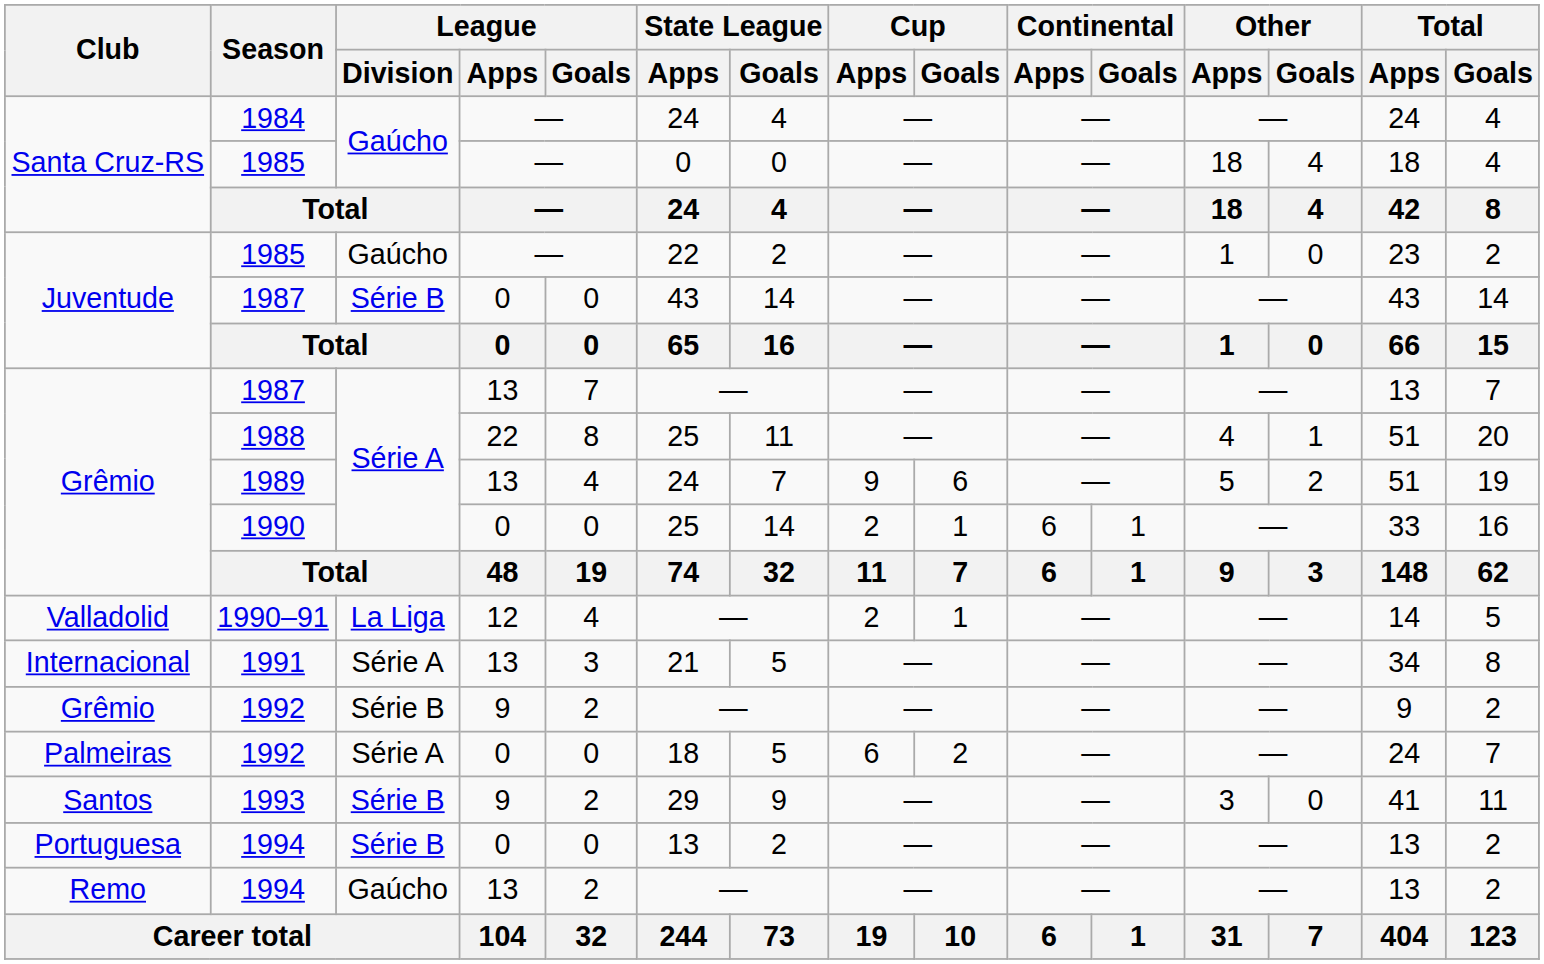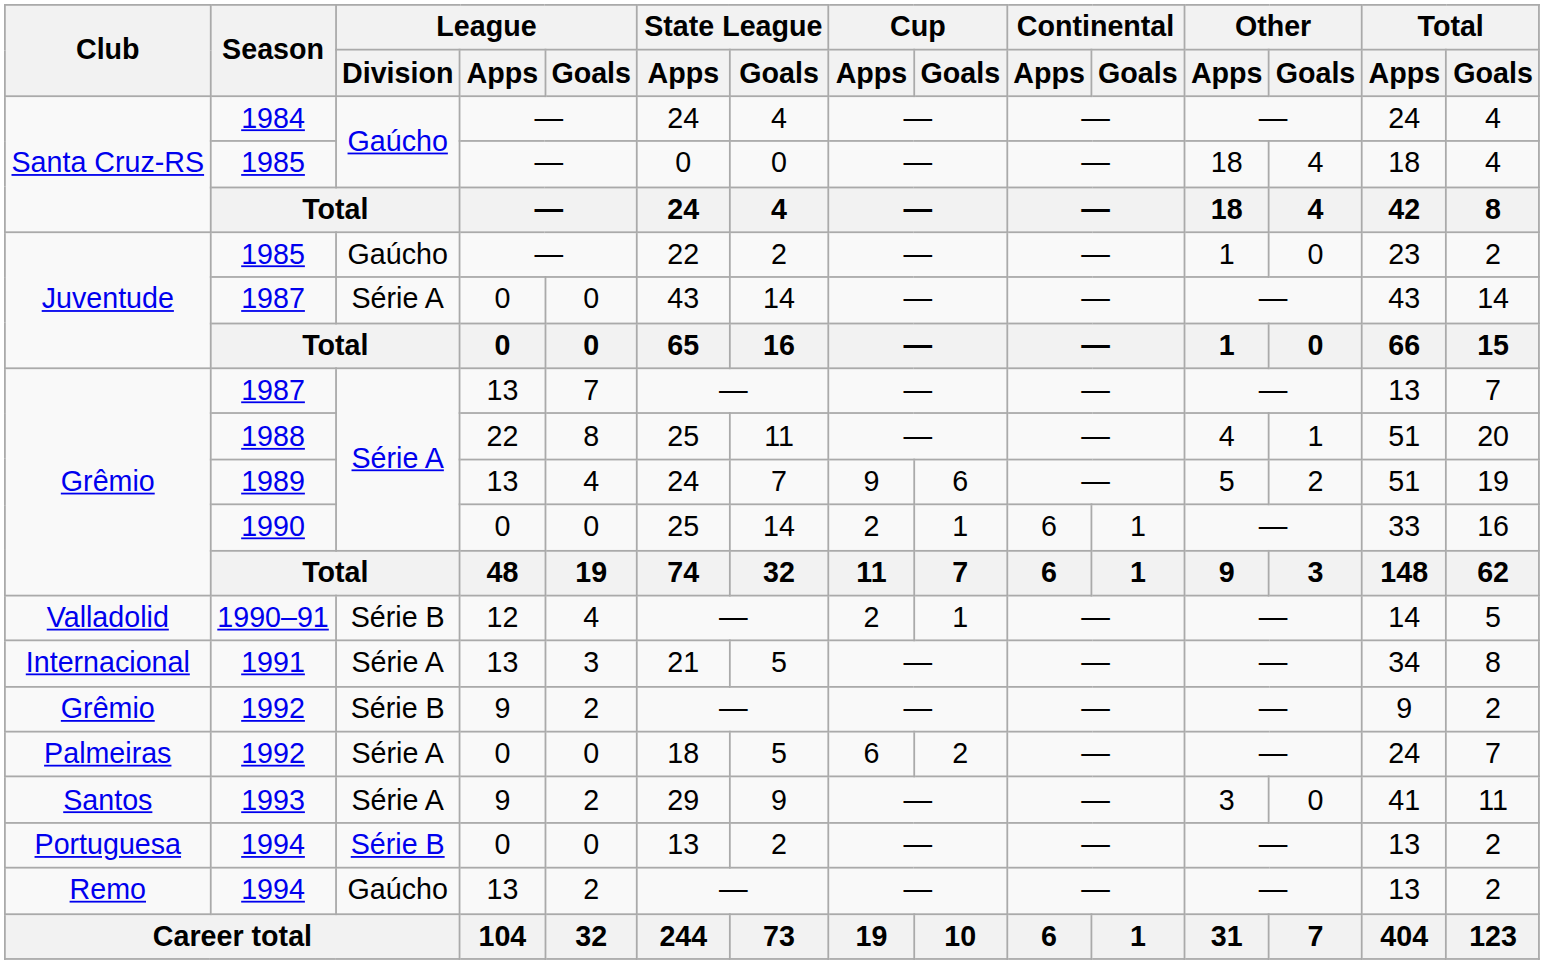Juventude / 1987 | League / Division: Série B -> Série A
1990–91 | League / Division: La Liga -> Série B
1993 | League / Division: Série B -> Série A
